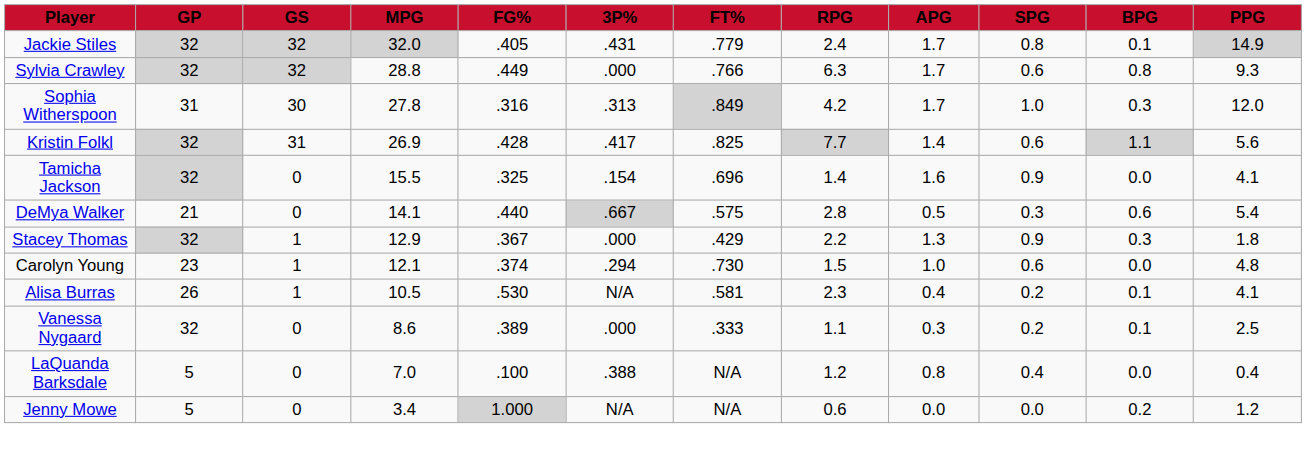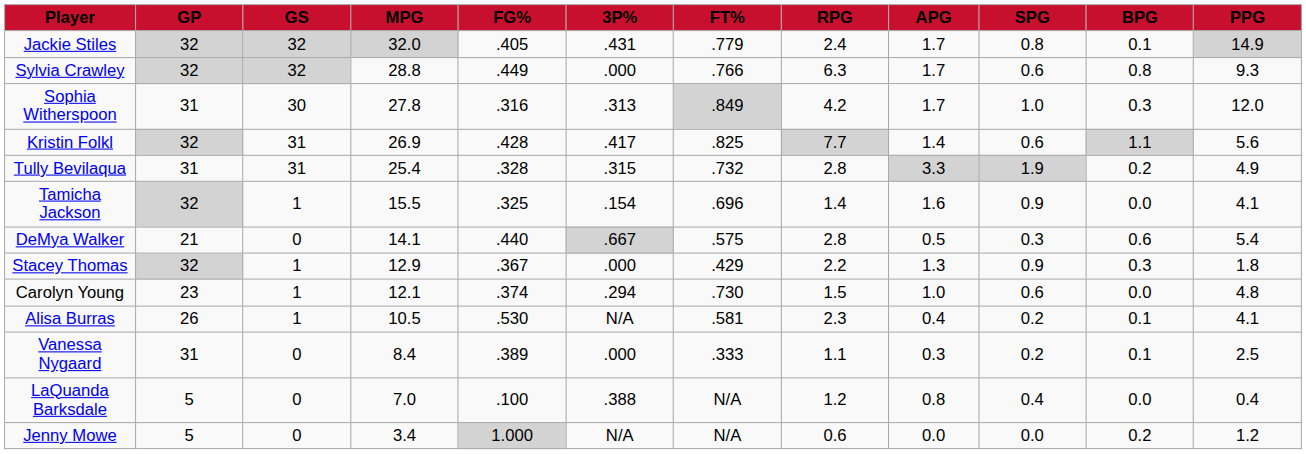+ row: Tully Bevilaqua | 31 | 31 | 25.4 | .328 | .315 | .732 | 2.8 | 3.3 | 1.9 | 0.2 | 4.9
Tamicha Jackson | GS: 0 -> 1
Vanessa Nygaard | GP: 32 -> 31
Vanessa Nygaard | MPG: 8.6 -> 8.4
